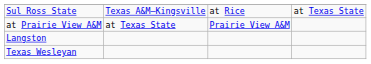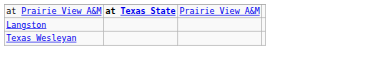- row: Sul Ross State | Texas A&M–Kingsville | at Rice | at Texas State
at Prairie View A&M | column 2: normal -> bold
